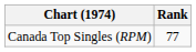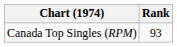Canada Top Singles (RPM) | Rank: 77 -> 93
